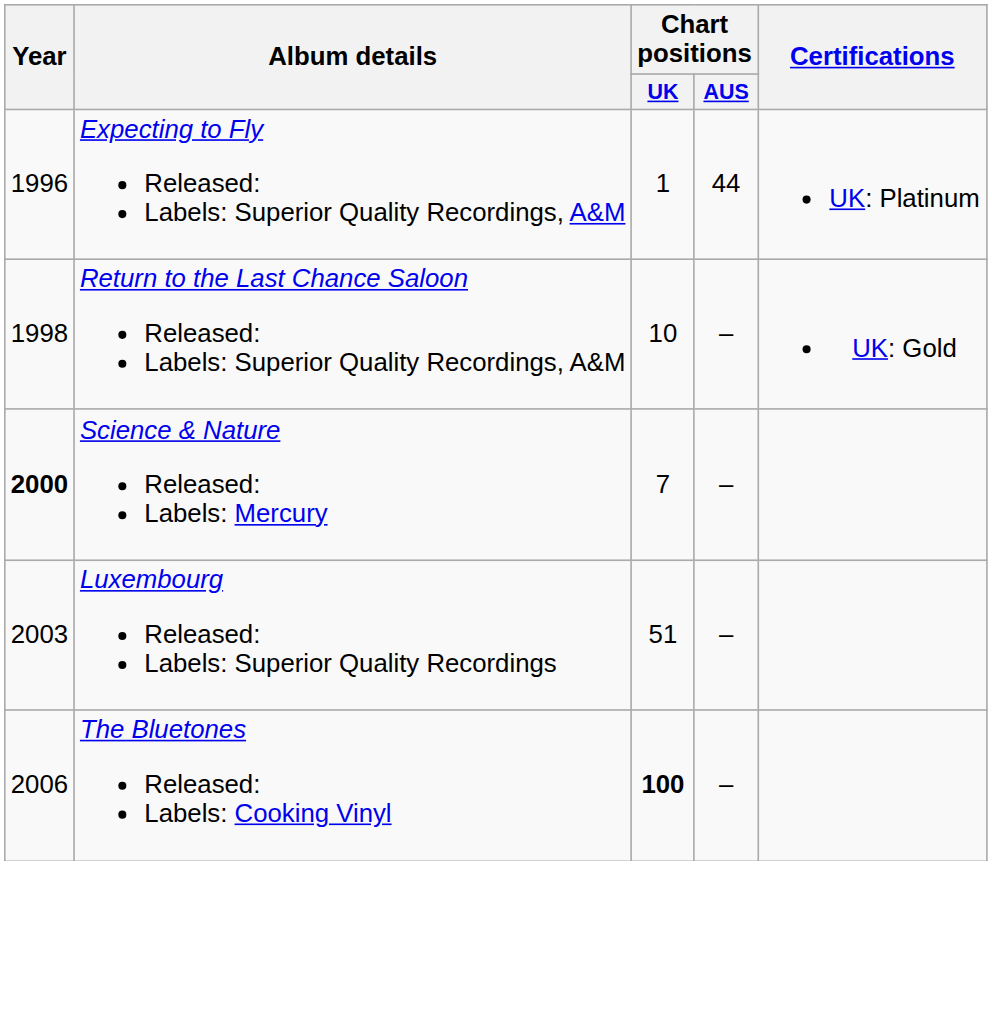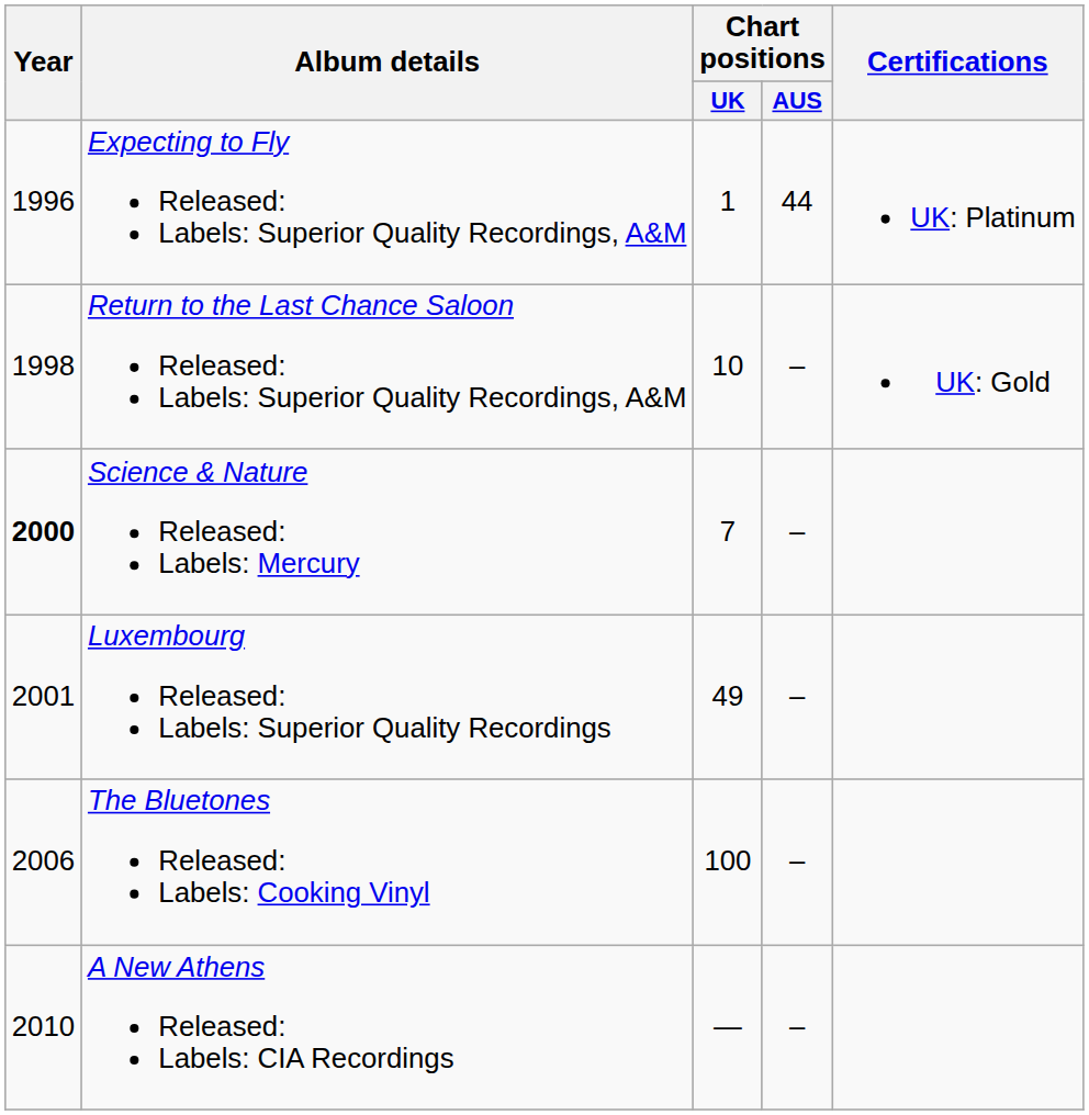Luxembourg Released: Labels: Superior Quality Recordings | Year: 2003 -> 2001
Luxembourg Released: Labels: Superior Quality Recordings | Chart positions / UK: 51 -> 49
The Bluetones Released: Labels: Cooking Vinyl | Chart positions / UK: bold -> normal
+ row: 2010 | A New Athens Released: Labels: CIA Recordings | — | –
